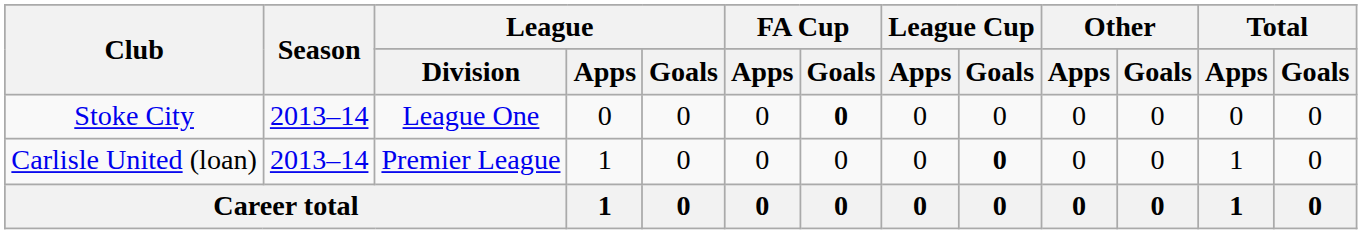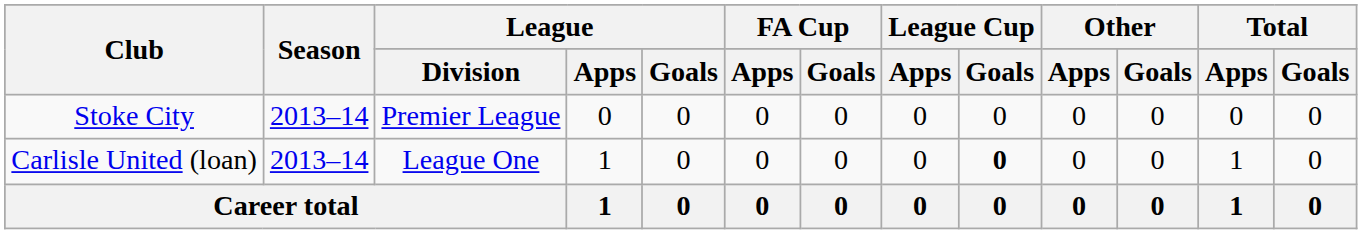Stoke City | League / Division: League One -> Premier League
Stoke City | FA Cup / Goals: bold -> normal
Carlisle United (loan) | League / Division: Premier League -> League One
